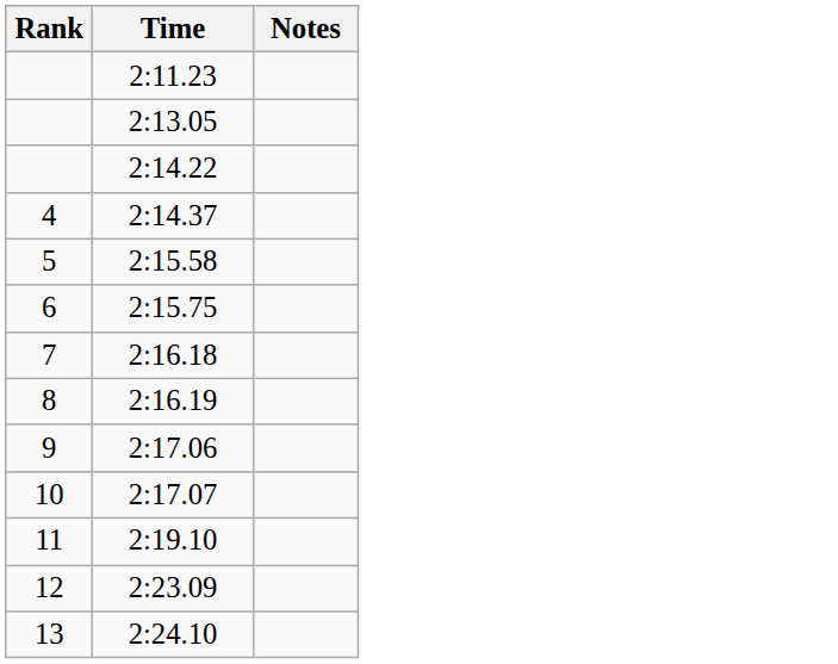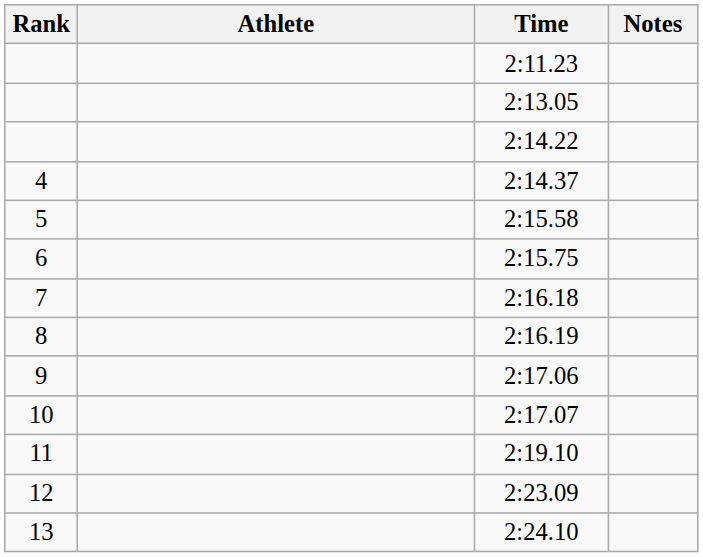+ column: Athlete
